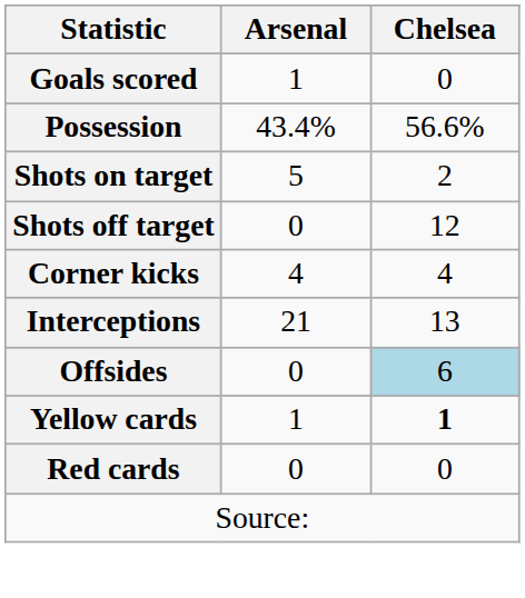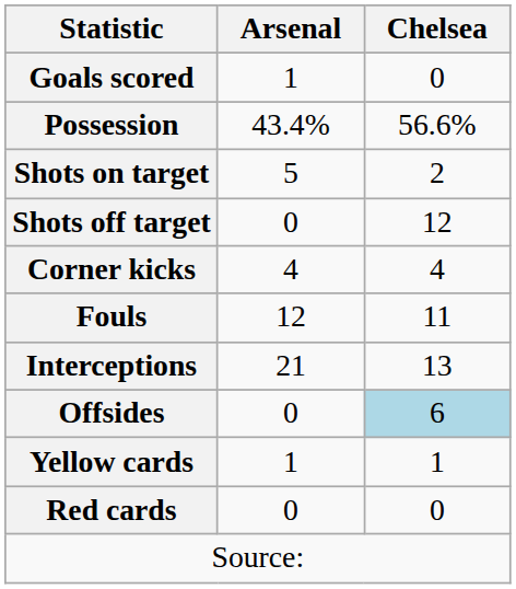+ row: Fouls | 12 | 11
Yellow cards | Chelsea: bold -> normal
